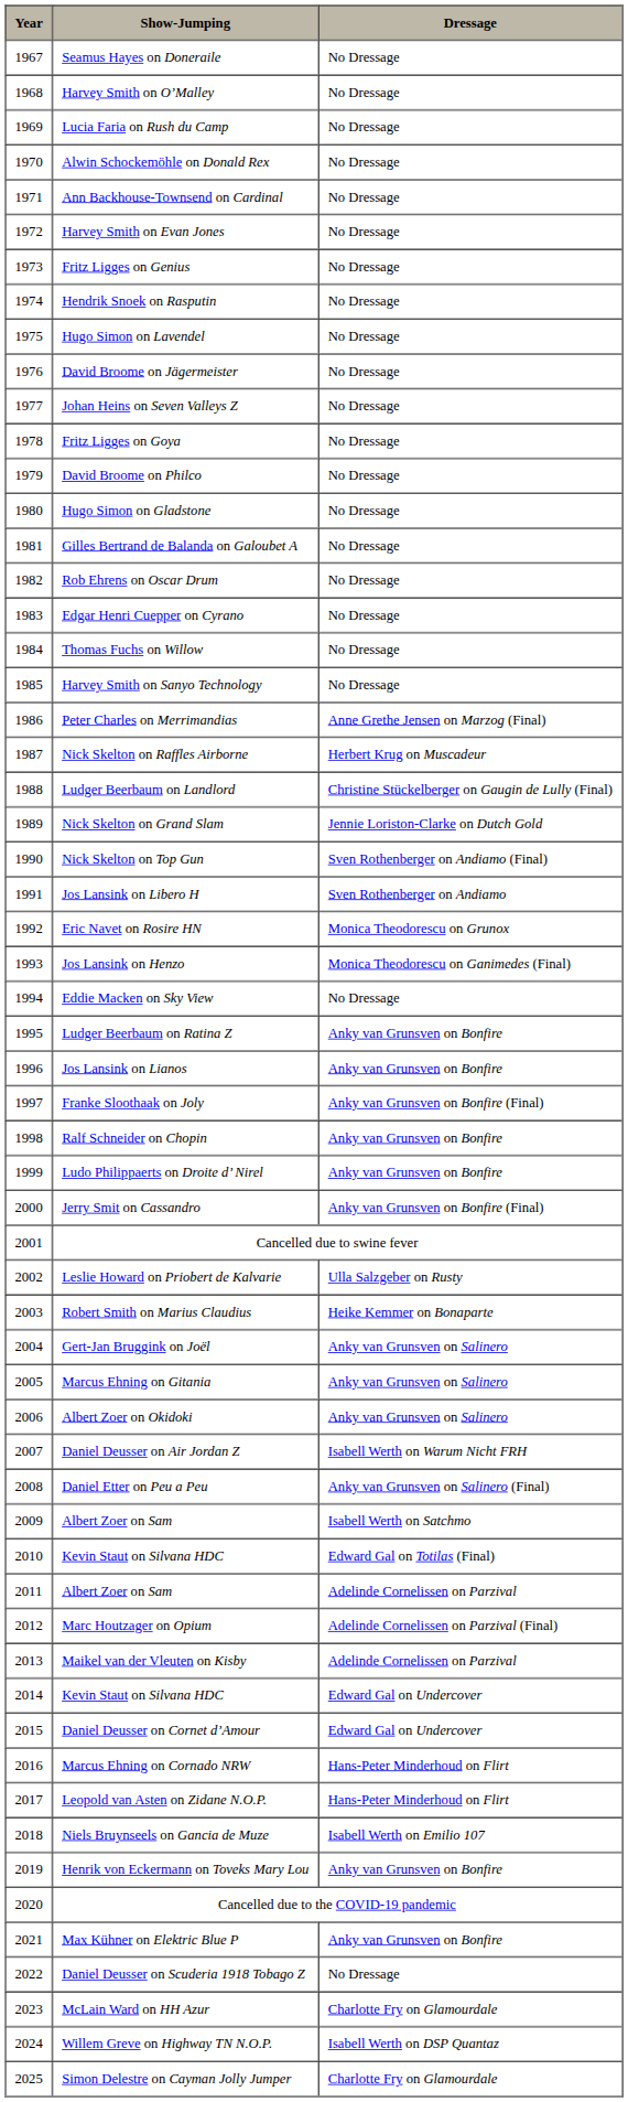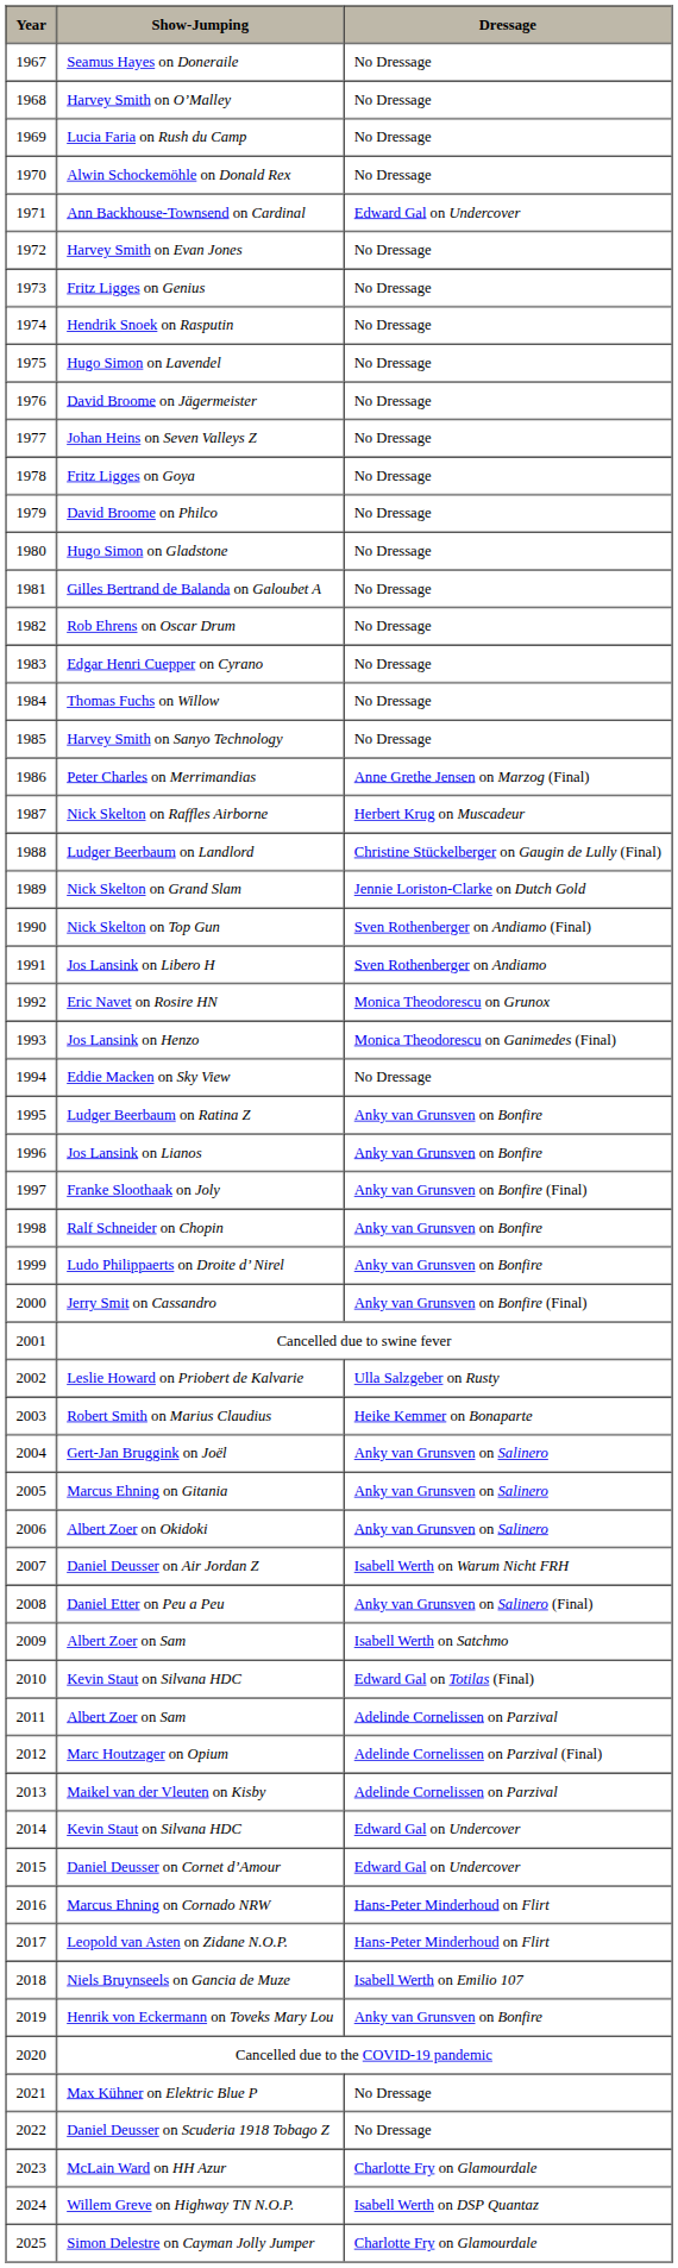Ann Backhouse-Townsend on Cardinal | Dressage: No Dressage -> Edward Gal on Undercover
Max Kühner on Elektric Blue P | Dressage: Anky van Grunsven on Bonfire -> No Dressage
